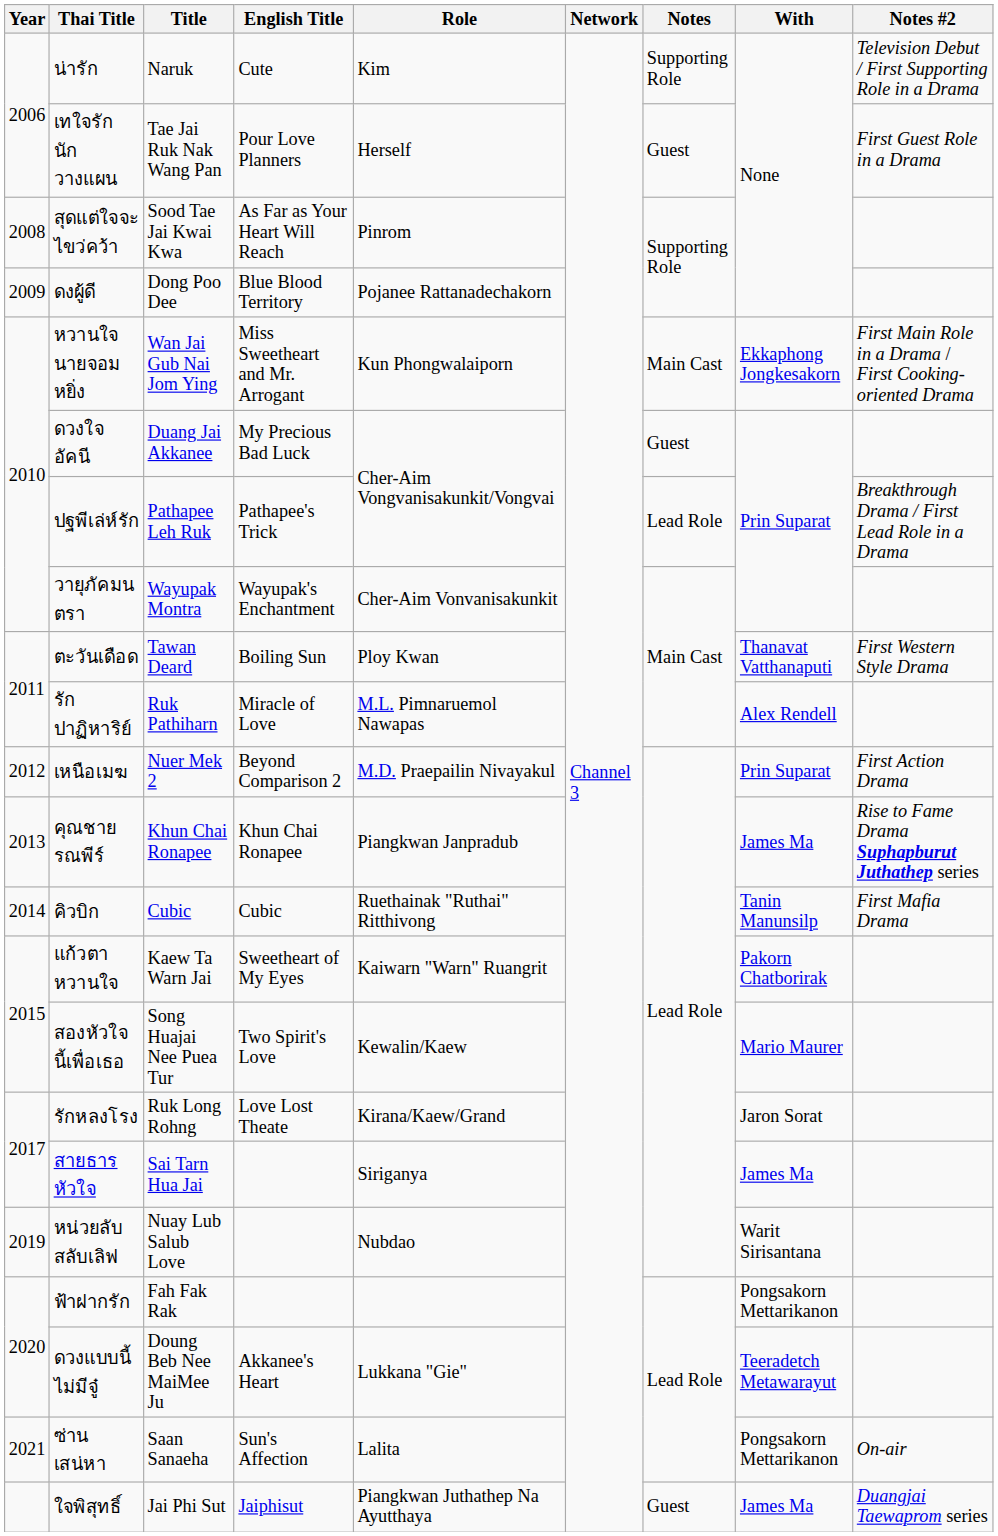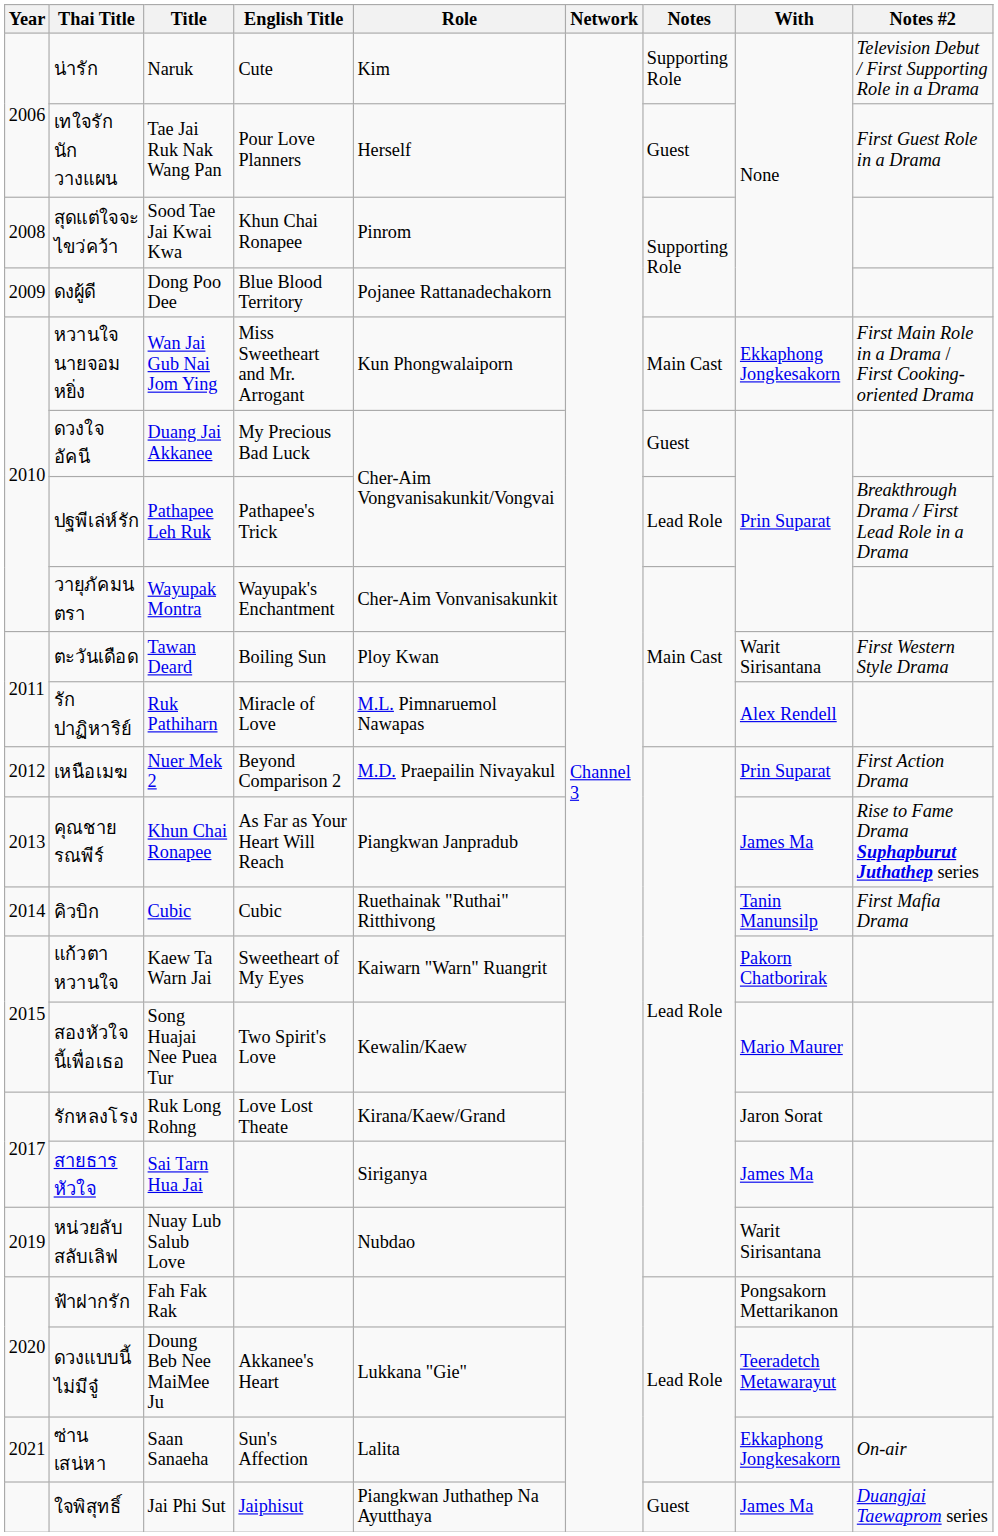สุดแต่ใจจะไขว่คว้า | English Title: As Far as Your Heart Will Reach -> Khun Chai Ronapee
ตะวันเดือด | With: Thanavat Vatthanaputi -> Warit Sirisantana
คุณชายรณพีร์ | English Title: Khun Chai Ronapee -> As Far as Your Heart Will Reach
ซ่านเสน่หา | With: Pongsakorn Mettarikanon -> Ekkaphong Jongkesakorn
